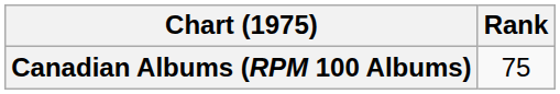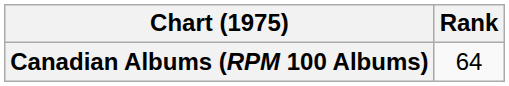Canadian Albums (RPM 100 Albums) | Rank: 75 -> 64
